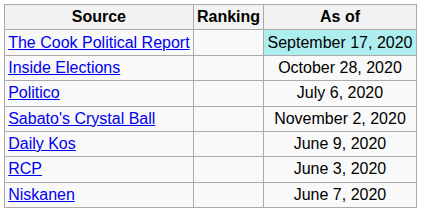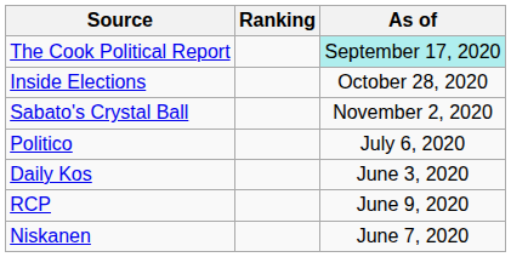rows swapped: Sabato's Crystal Ball <-> Politico
Daily Kos | As of: June 9, 2020 -> June 3, 2020
RCP | As of: June 3, 2020 -> June 9, 2020
